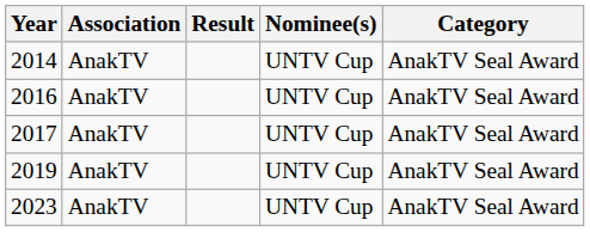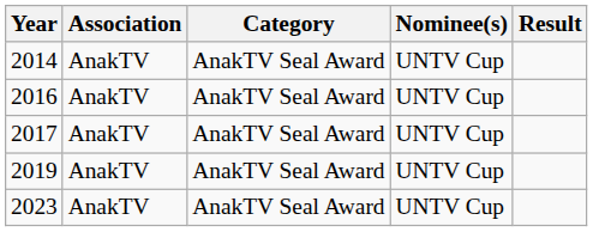columns swapped: Category <-> Result
